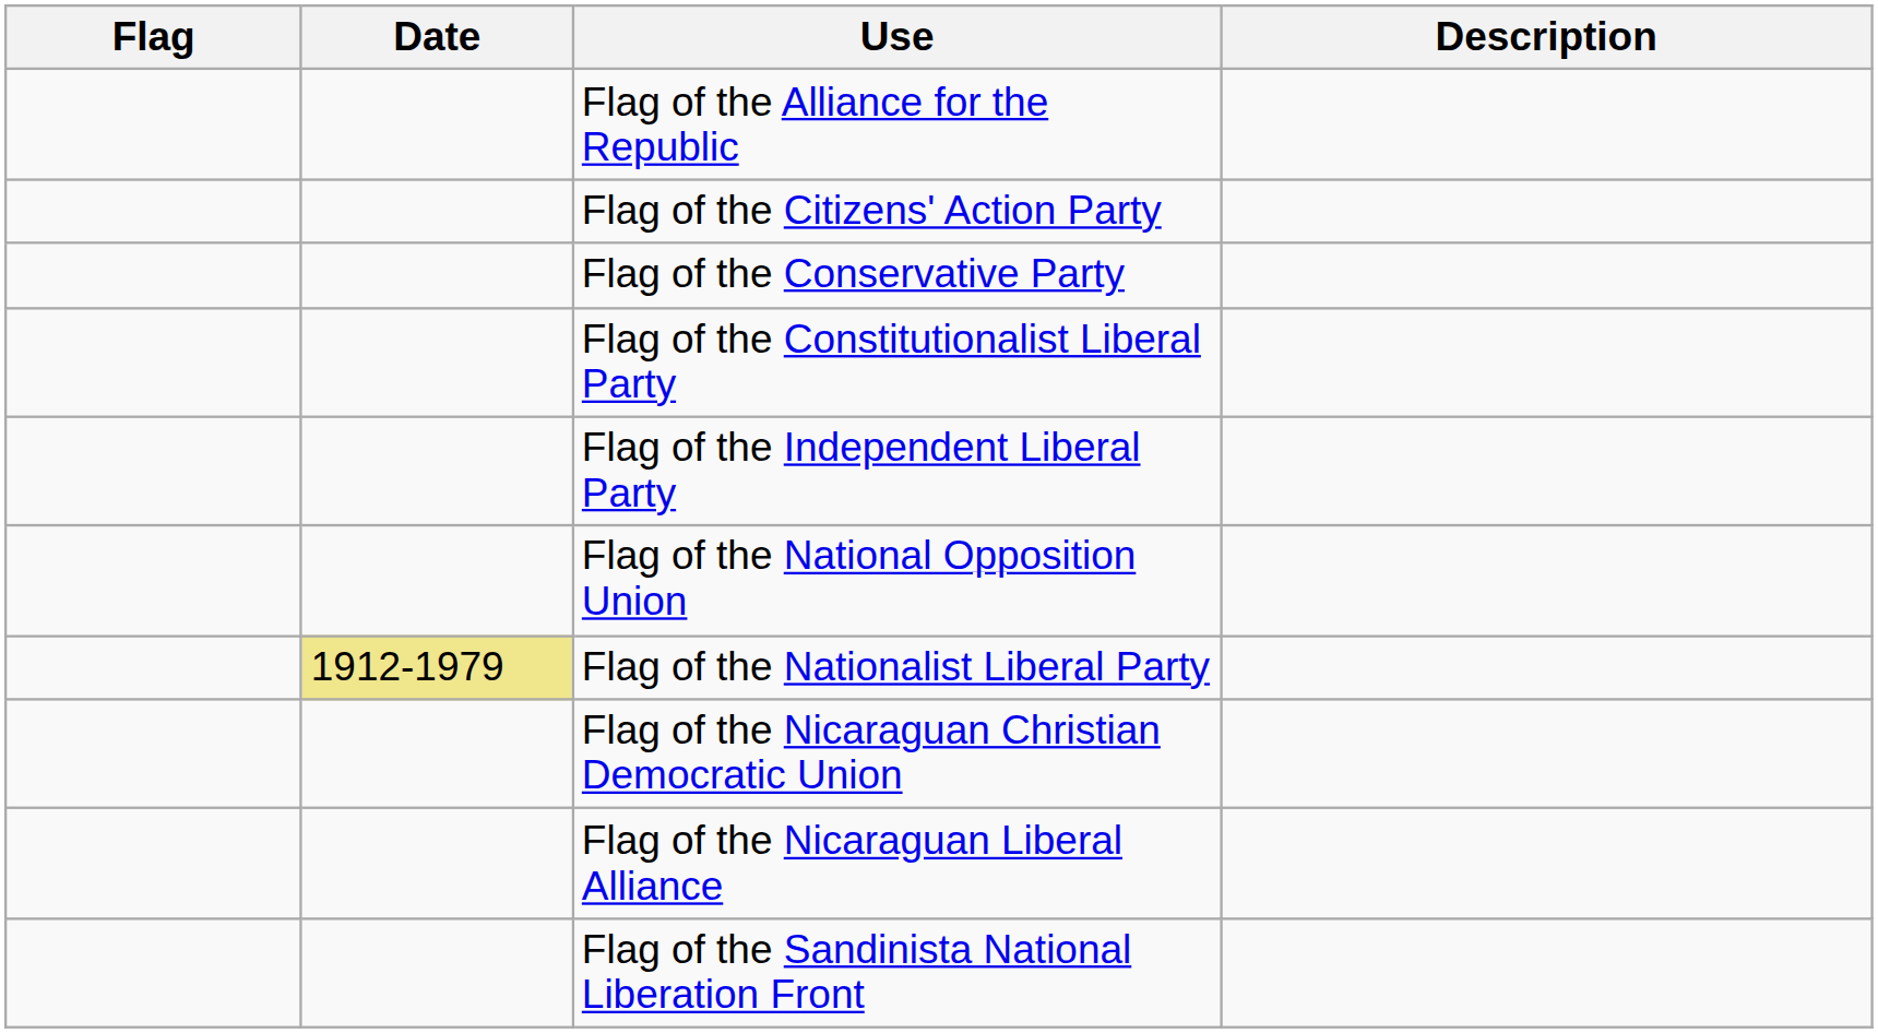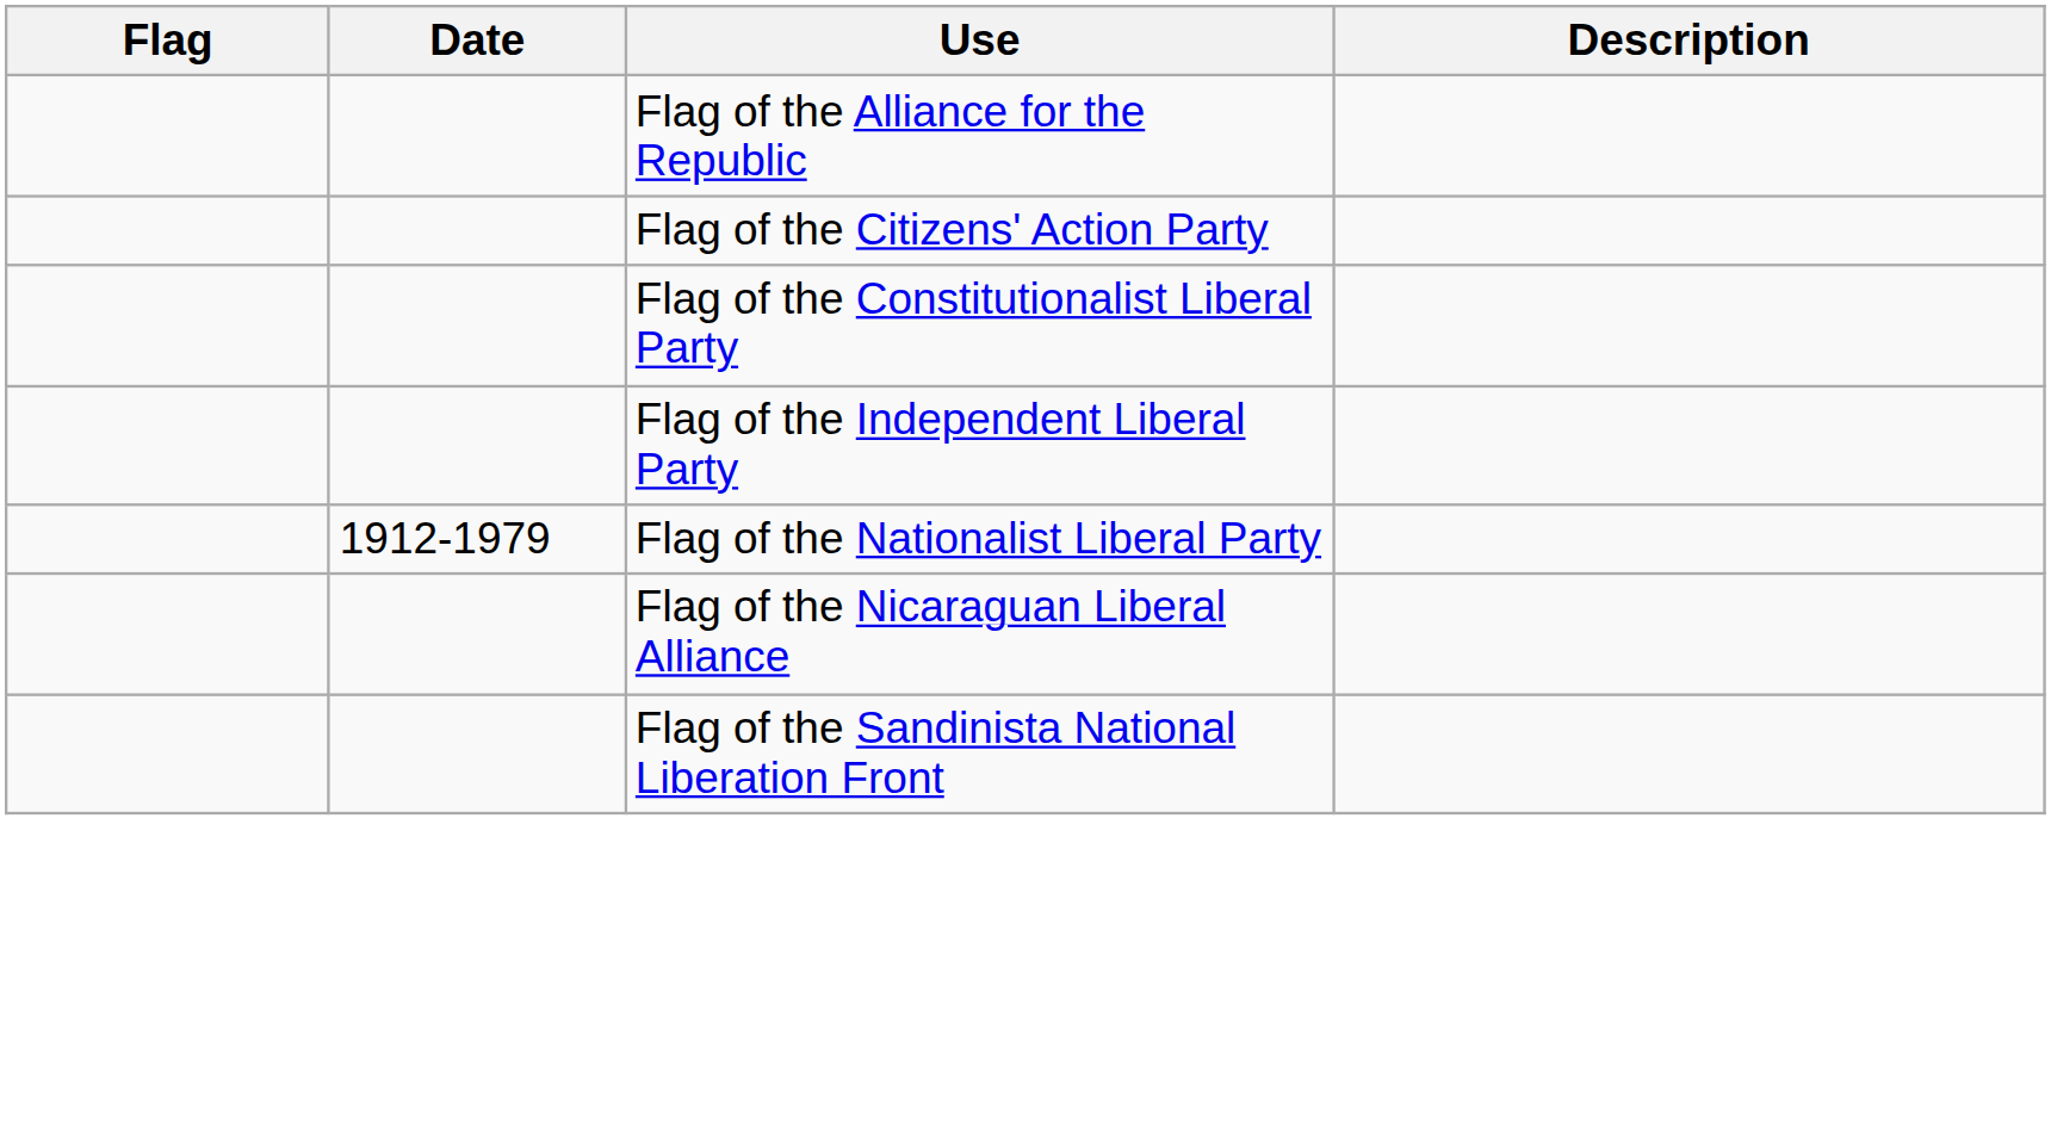- row: Flag of the Conservative Party
- row: Flag of the National Opposition Union
Flag of the Nationalist Liberal Party | Date: khaki background -> no background
- row: Flag of the Nicaraguan Christian Democratic Union
